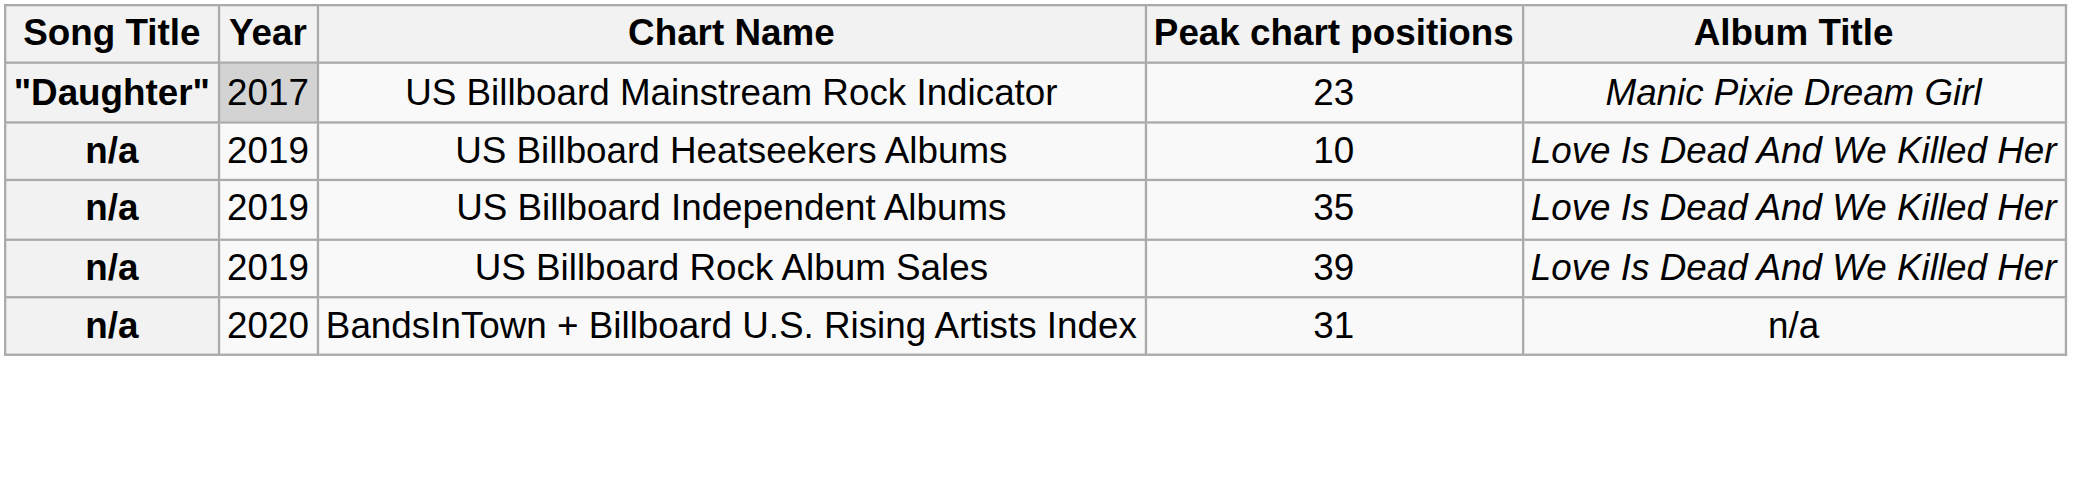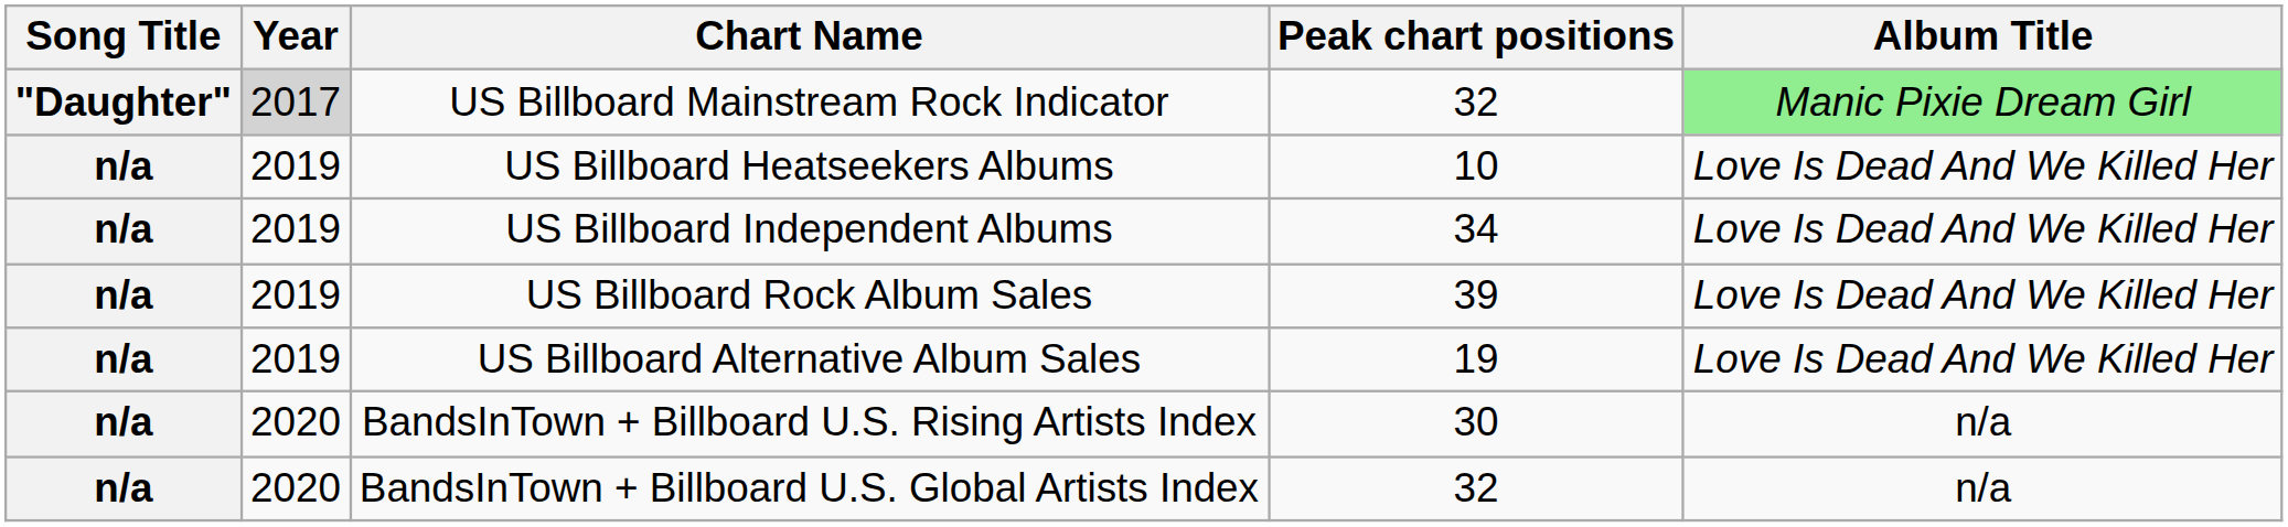US Billboard Mainstream Rock Indicator | Peak chart positions: 23 -> 32
US Billboard Mainstream Rock Indicator | Album Title: no background -> lightgreen background
US Billboard Independent Albums | Peak chart positions: 35 -> 34
+ row: n/a | 2019 | US Billboard Alternative Album Sales | 19 | Love Is Dead And We Killed Her
BandsInTown + Billboard U.S. Rising Artists Index | Peak chart positions: 31 -> 30
+ row: n/a | 2020 | BandsInTown + Billboard U.S. Global Artists Index | 32 | n/a
